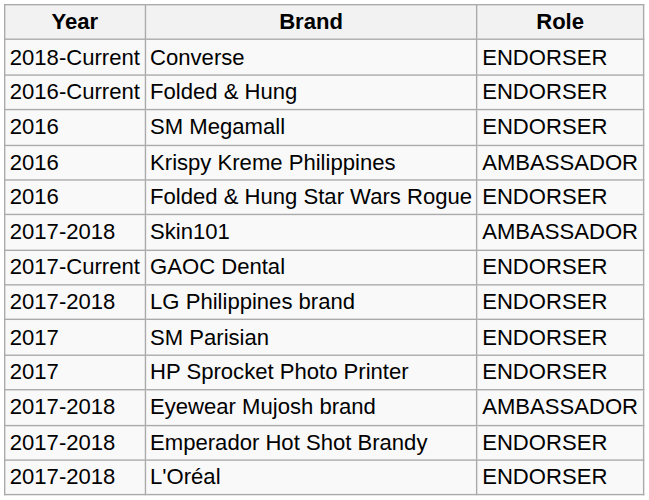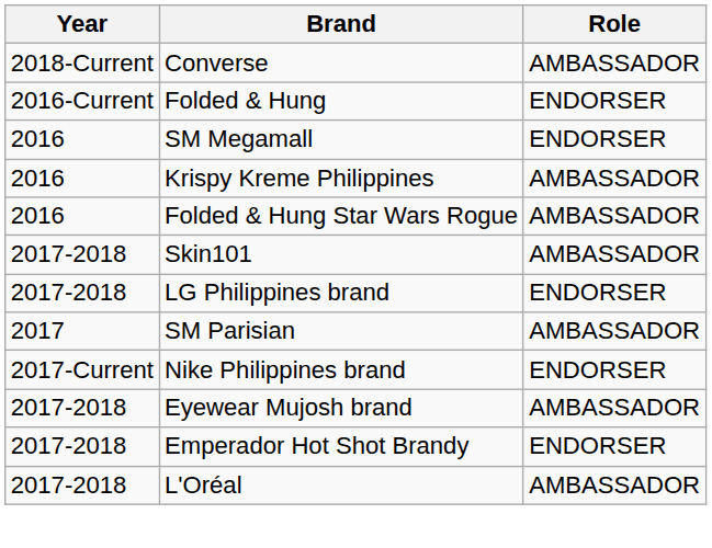Converse | Role: ENDORSER -> AMBASSADOR
Folded & Hung Star Wars Rogue | Role: ENDORSER -> AMBASSADOR
- row: 2017-Current | GAOC Dental | ENDORSER
SM Parisian | Role: ENDORSER -> AMBASSADOR
+ row: 2017-Current | Nike Philippines brand | ENDORSER
- row: 2017 | HP Sprocket Photo Printer | ENDORSER
L'Oréal | Role: ENDORSER -> AMBASSADOR
